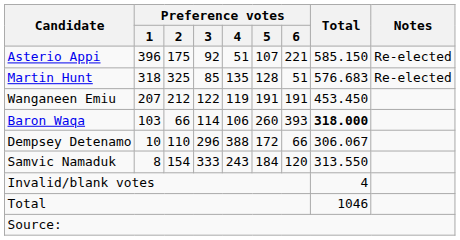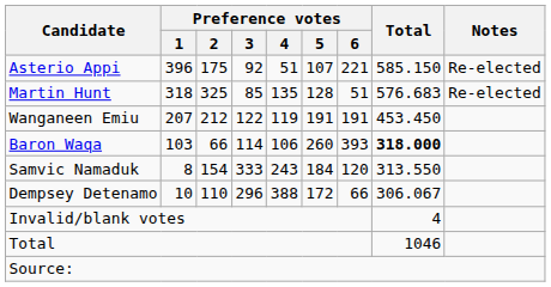rows swapped: Samvic Namaduk <-> Dempsey Detenamo
